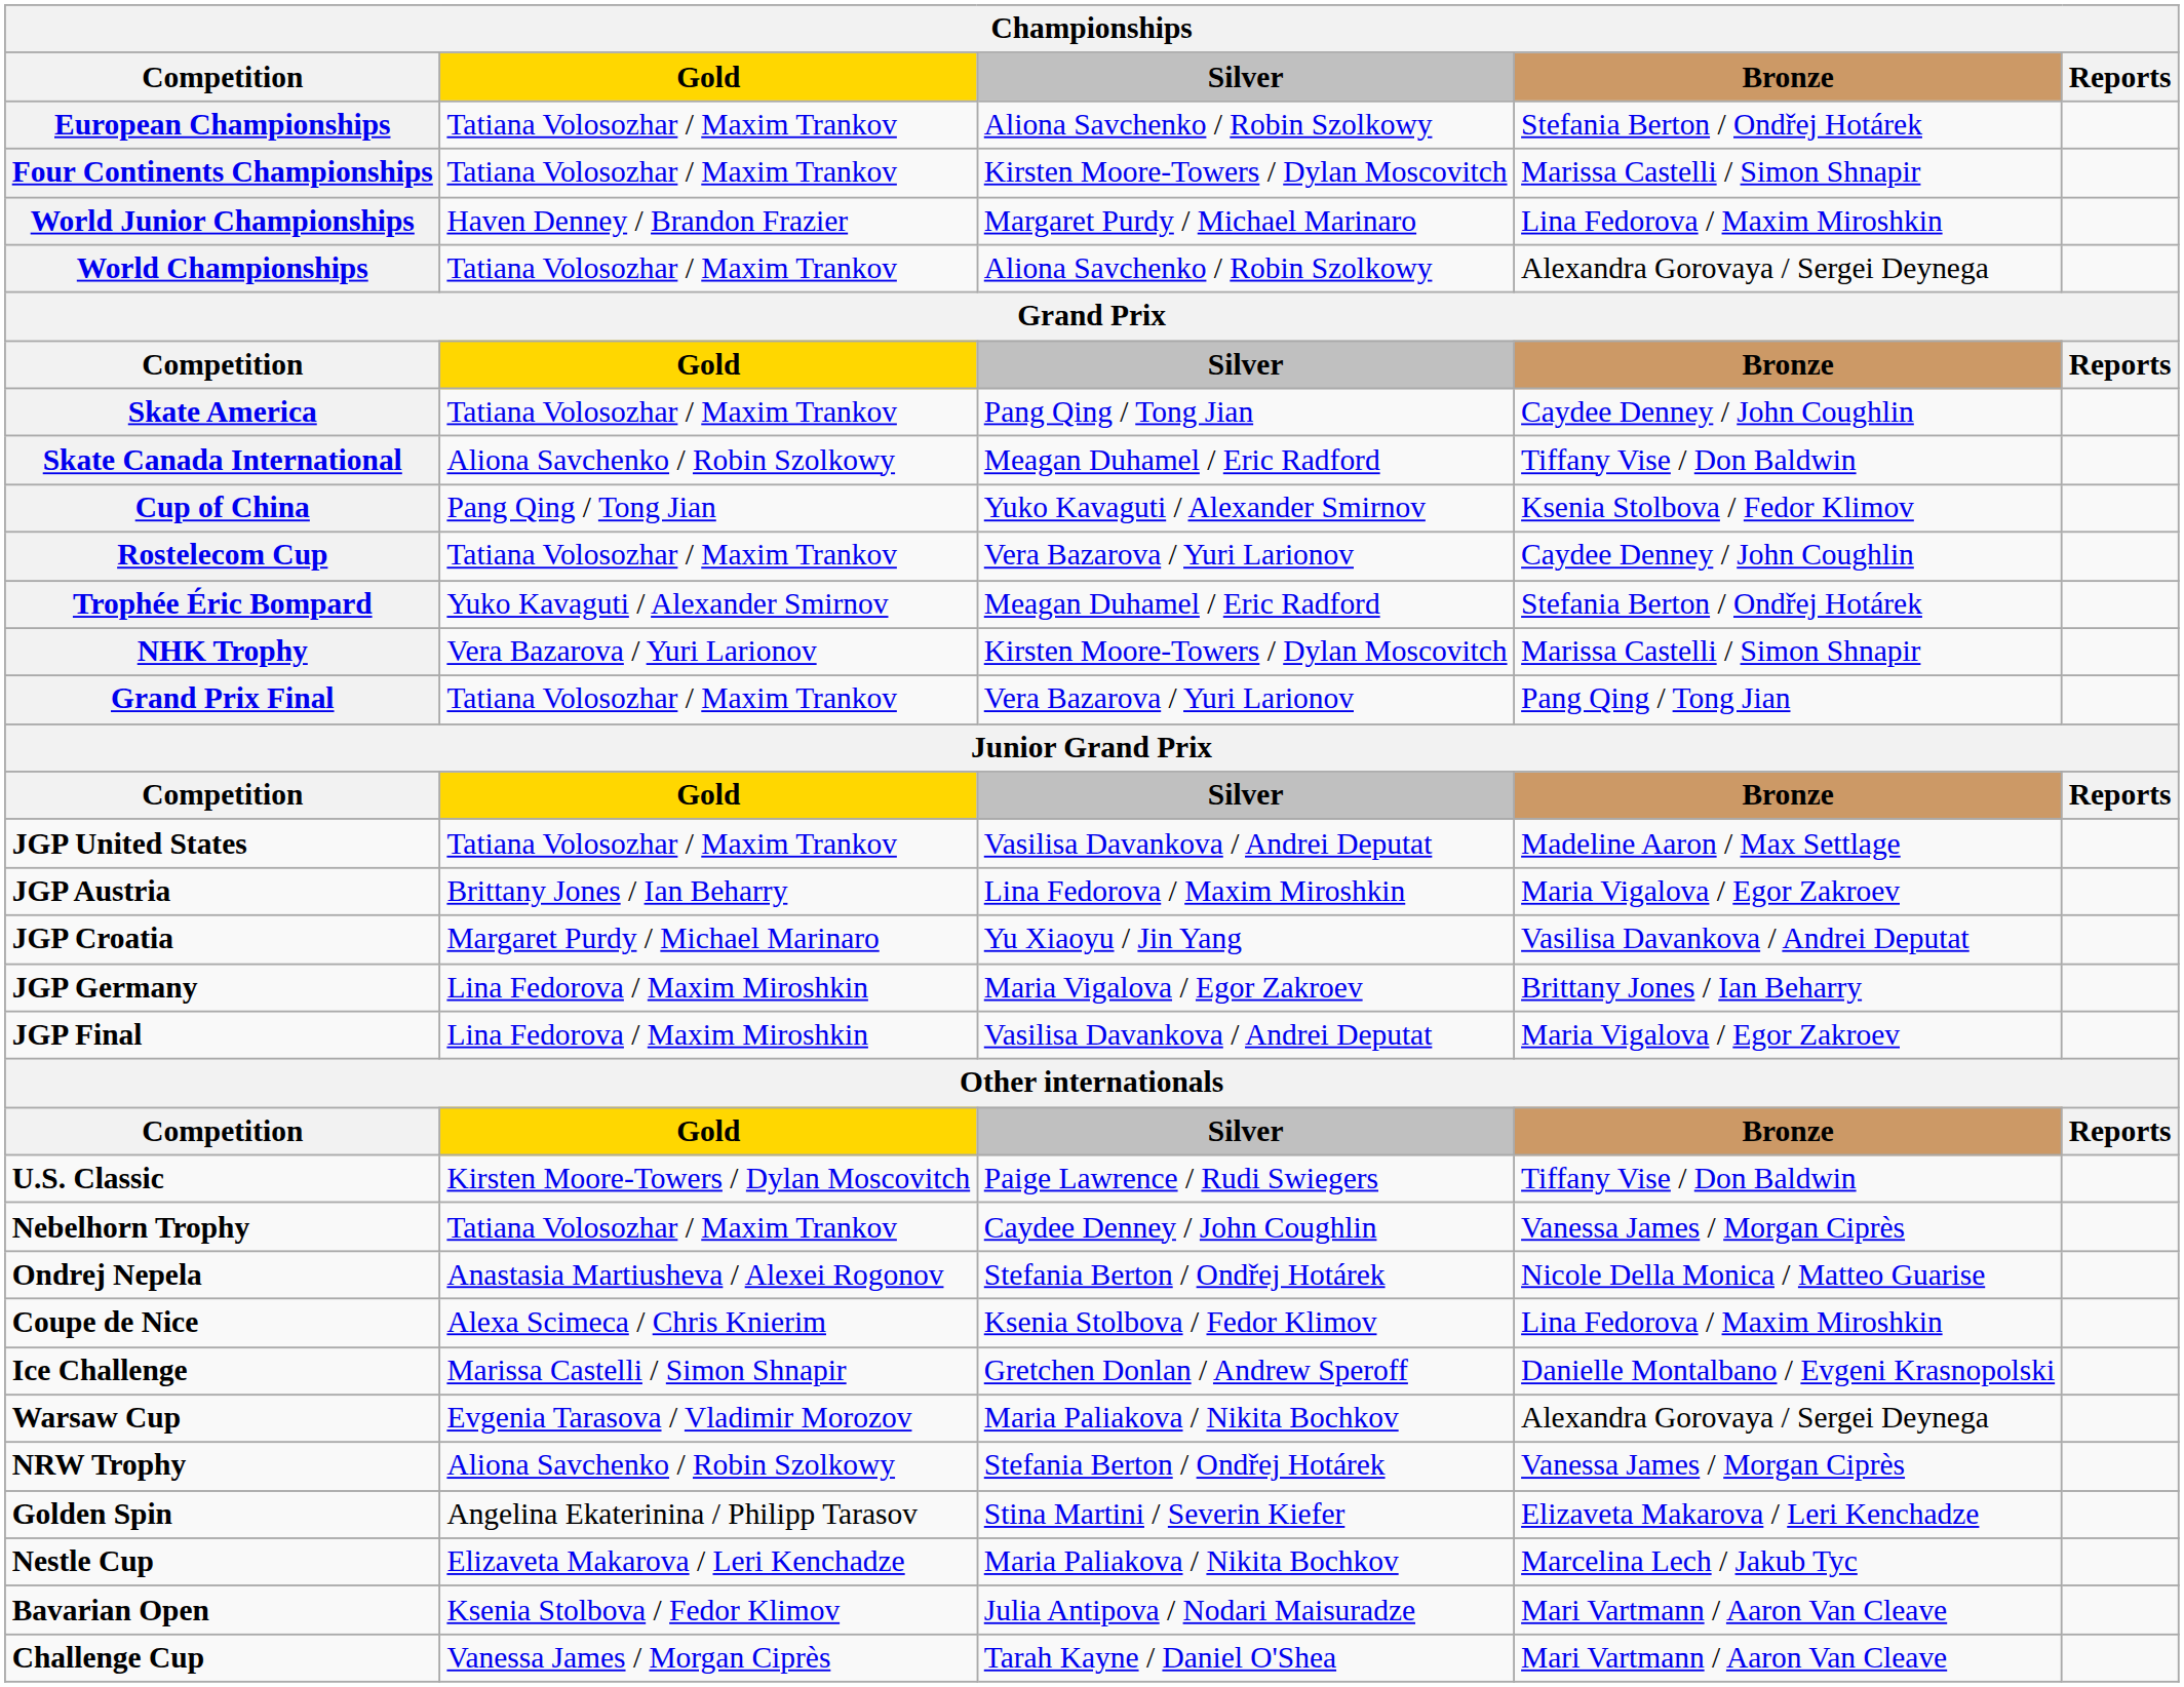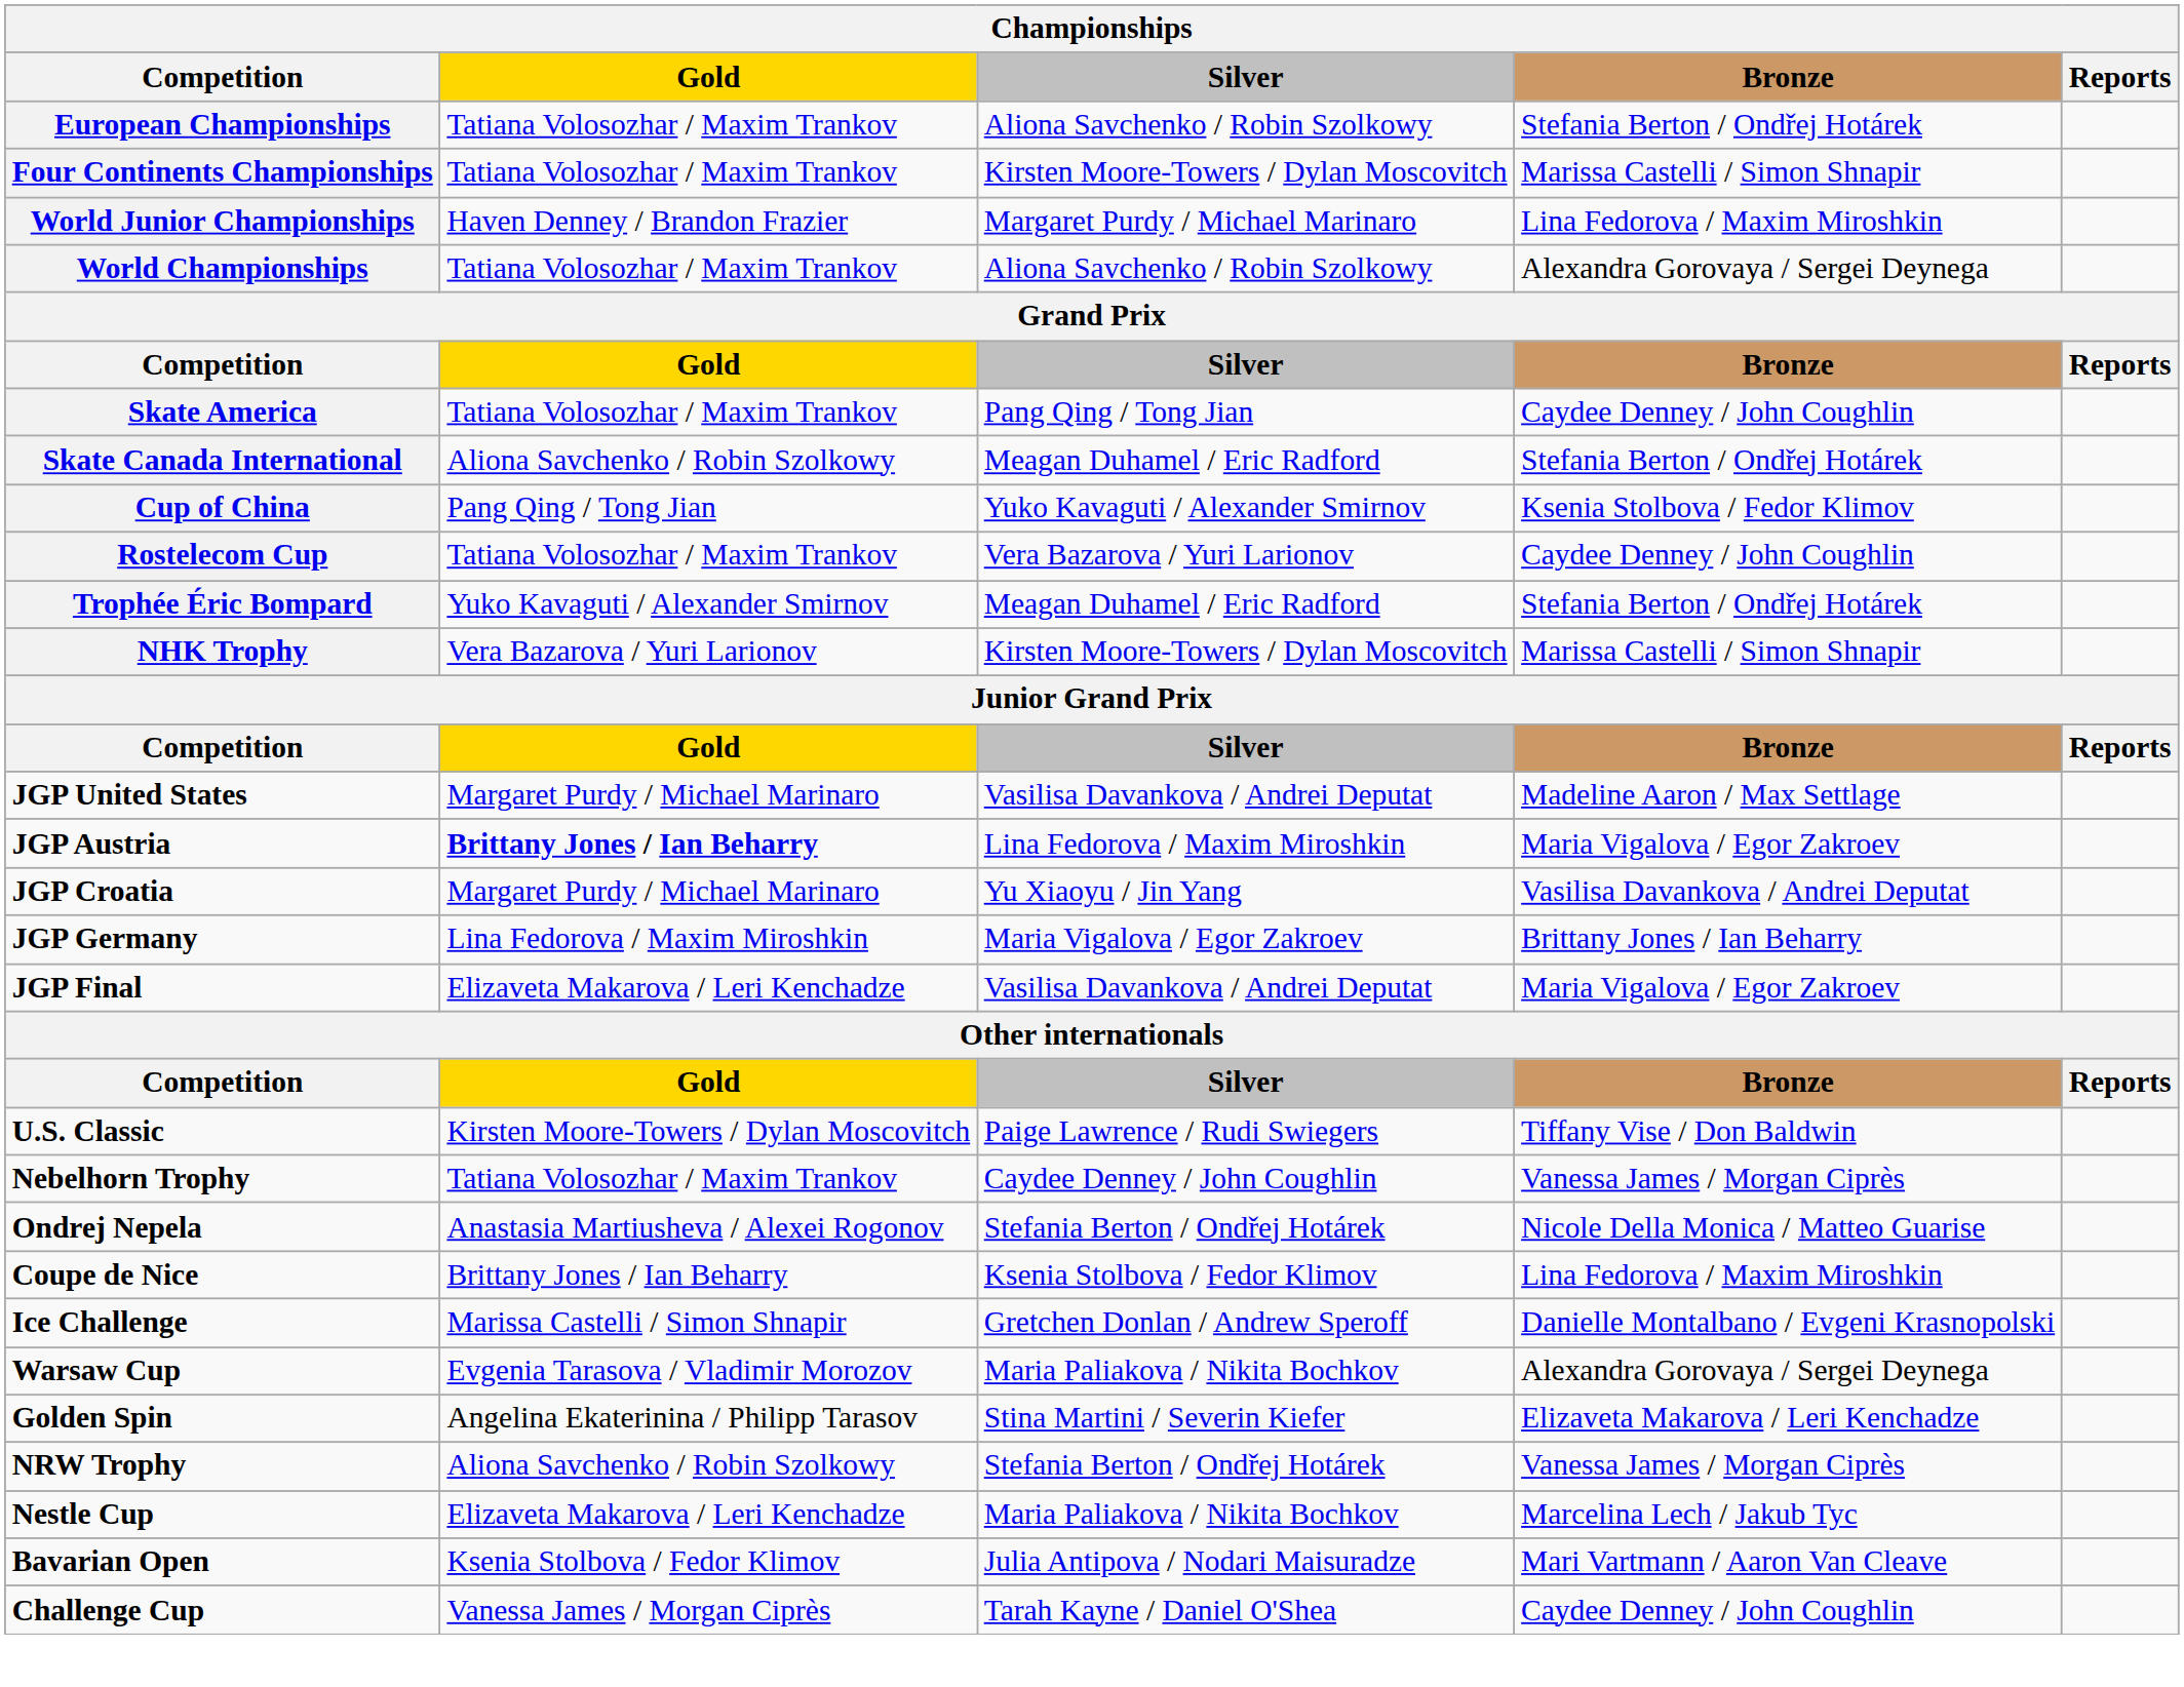Skate Canada International | Bronze: Tiffany Vise / Don Baldwin -> Stefania Berton / Ondřej Hotárek
- row: Grand Prix Final | Tatiana Volosozhar / Maxim Trankov | Vera Bazarova / Yuri Larionov | Pang Qing / Tong Jian
JGP United States | Gold: Tatiana Volosozhar / Maxim Trankov -> Margaret Purdy / Michael Marinaro
JGP Austria | Gold: normal -> bold
JGP Final | Gold: Lina Fedorova / Maxim Miroshkin -> Elizaveta Makarova / Leri Kenchadze
Coupe de Nice | Gold: Alexa Scimeca / Chris Knierim -> Brittany Jones / Ian Beharry
rows swapped: NRW Trophy <-> Golden Spin
Challenge Cup | Bronze: Mari Vartmann / Aaron Van Cleave -> Caydee Denney / John Coughlin
